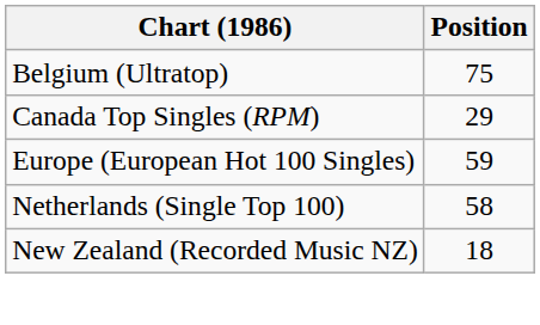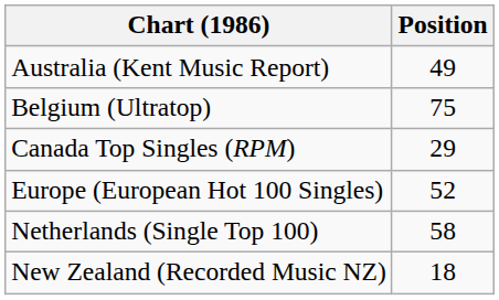+ row: Australia (Kent Music Report) | 49
Europe (European Hot 100 Singles) | Position: 59 -> 52
